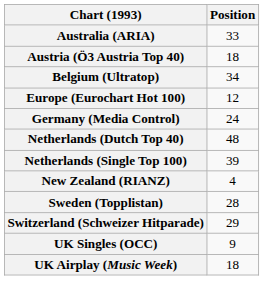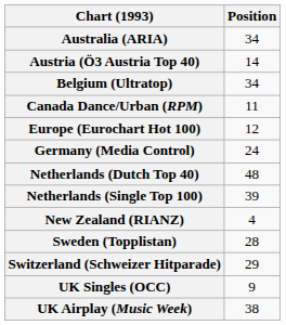Australia (ARIA) | Position: 33 -> 34
Austria (Ö3 Austria Top 40) | Position: 18 -> 14
+ row: Canada Dance/Urban (RPM) | 11
UK Airplay (Music Week) | Position: 18 -> 38
